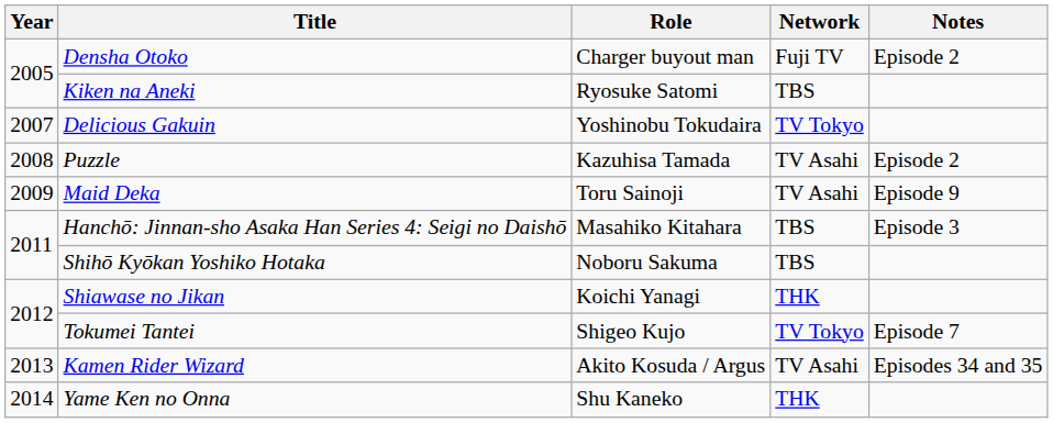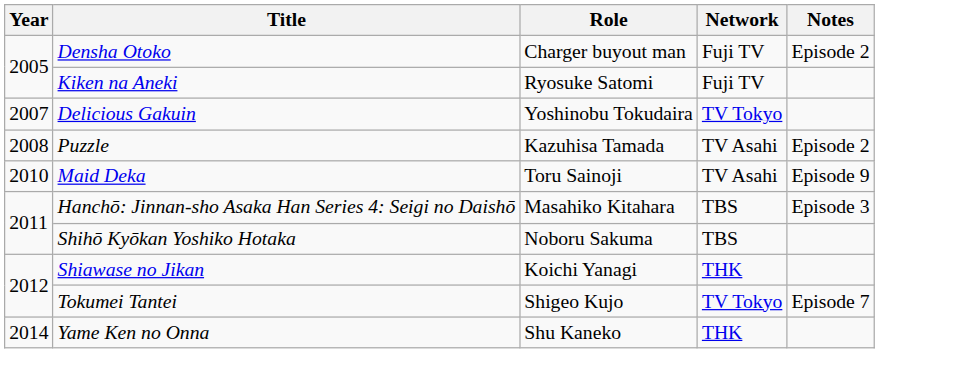Kiken na Aneki | Network: TBS -> Fuji TV
Maid Deka | Year: 2009 -> 2010
- row: 2013 | Kamen Rider Wizard | Akito Kosuda / Argus | TV Asahi | Episodes 34 and 35
